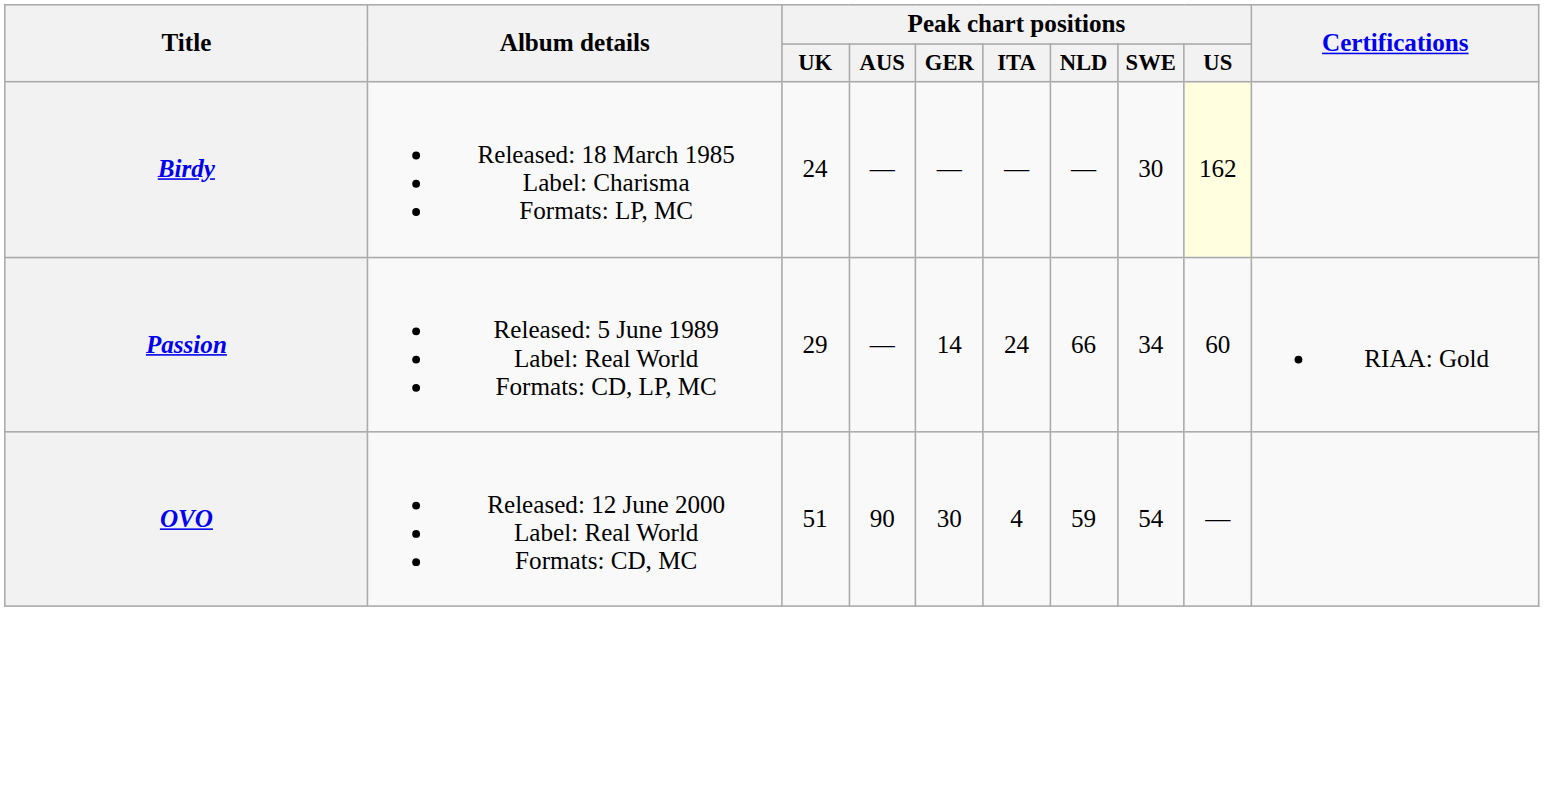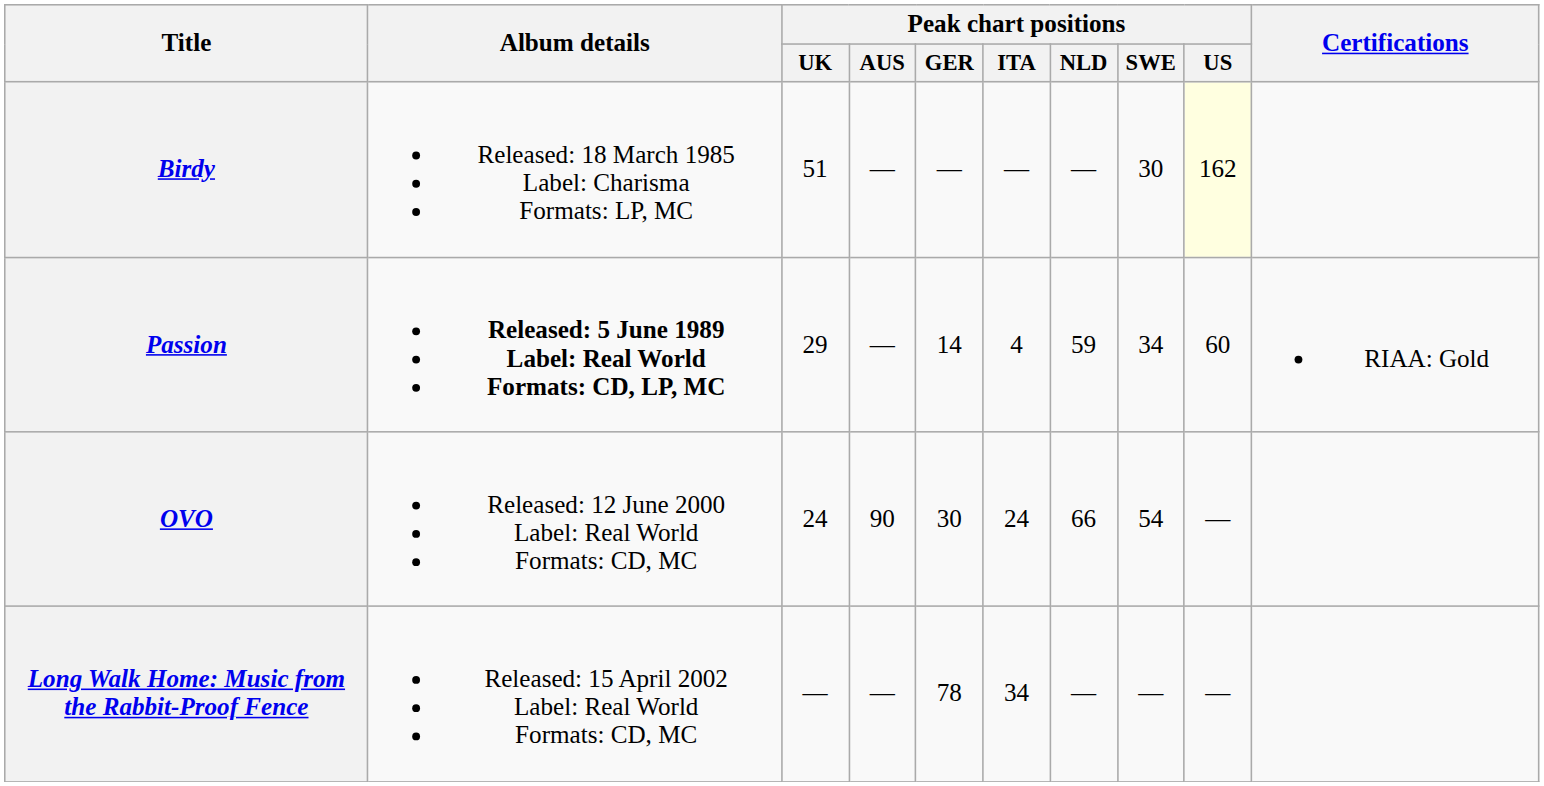Birdy | Peak chart positions / UK: 24 -> 51
Passion | Album details: normal -> bold
Passion | Peak chart positions / ITA: 24 -> 4
Passion | Peak chart positions / NLD: 66 -> 59
OVO | Peak chart positions / UK: 51 -> 24
OVO | Peak chart positions / ITA: 4 -> 24
OVO | Peak chart positions / NLD: 59 -> 66
+ row: Long Walk Home: Music from the Rabbit-Proof Fence | Released: 15 April 2002 Label: Real World Formats: CD, MC | — | — | 78 | 34 | — | — | —
